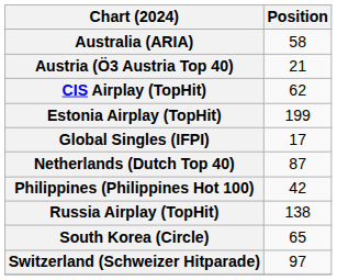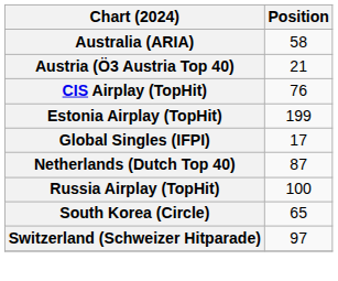CIS Airplay (TopHit) | Position: 62 -> 76
- row: Philippines (Philippines Hot 100) | 42
Russia Airplay (TopHit) | Position: 138 -> 100
